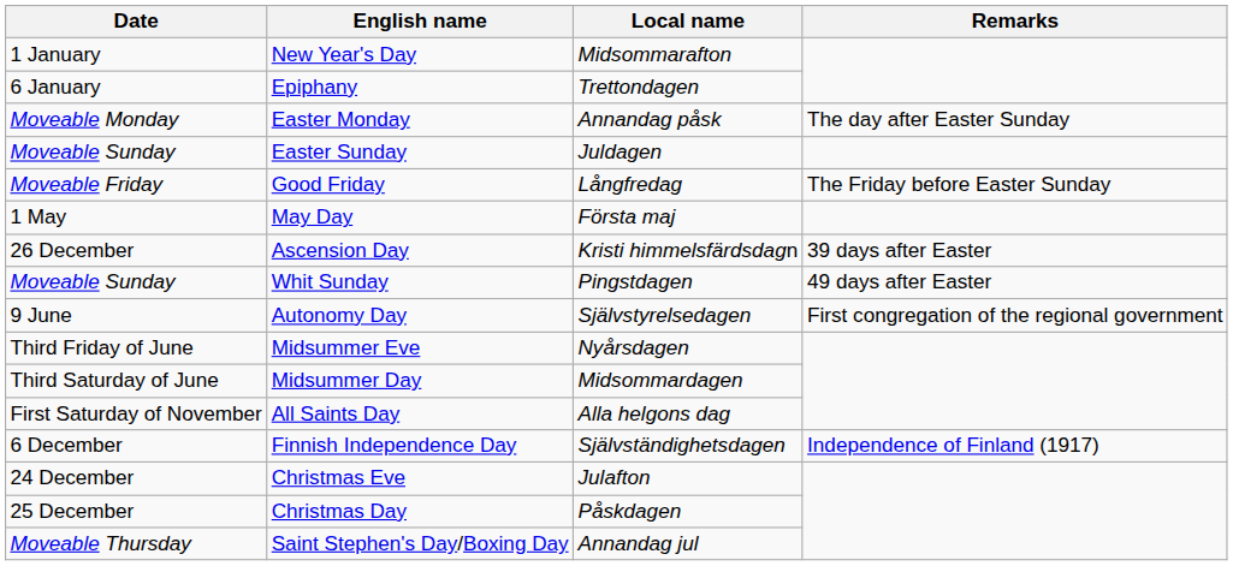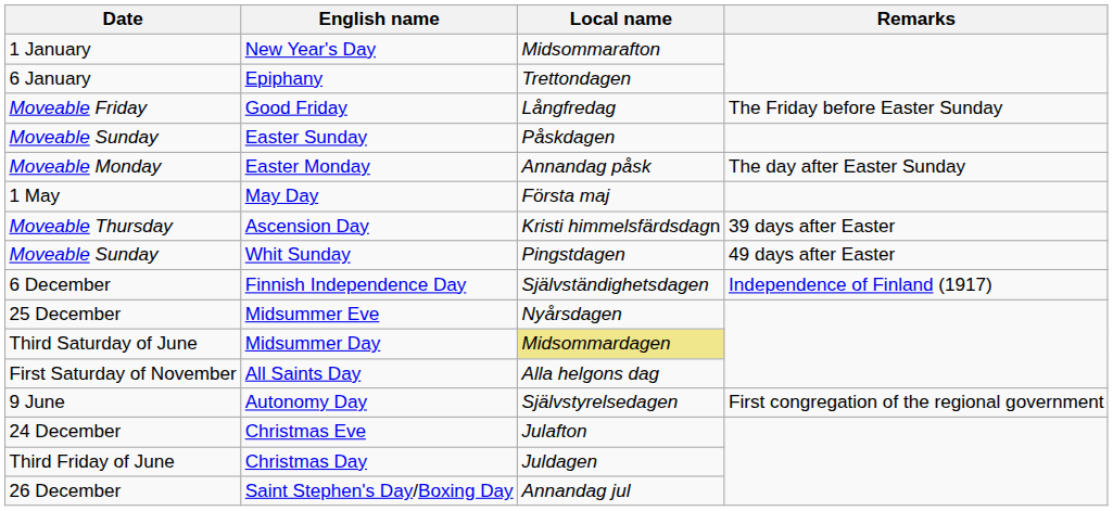rows swapped: Good Friday <-> Easter Monday
Easter Sunday | Local name: Juldagen -> Påskdagen
Ascension Day | Date: 26 December -> Moveable Thursday
rows swapped: Autonomy Day <-> Finnish Independence Day
Midsummer Eve | Date: Third Friday of June -> 25 December
Midsummer Day | Local name: no background -> khaki background
Christmas Day | Date: 25 December -> Third Friday of June
Christmas Day | Local name: Påskdagen -> Juldagen
Saint Stephen's Day/Boxing Day | Date: Moveable Thursday -> 26 December
